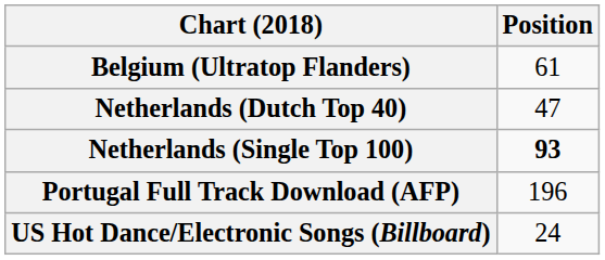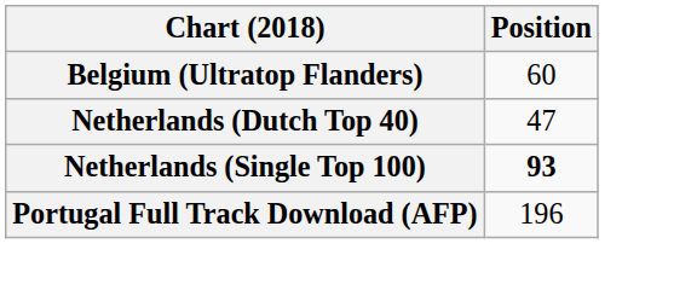Belgium (Ultratop Flanders) | Position: 61 -> 60
- row: US Hot Dance/Electronic Songs (Billboard) | 24
